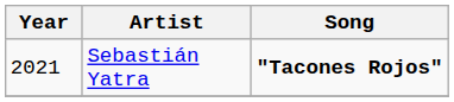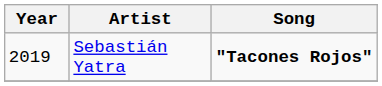Sebastián Yatra | Year: 2021 -> 2019
